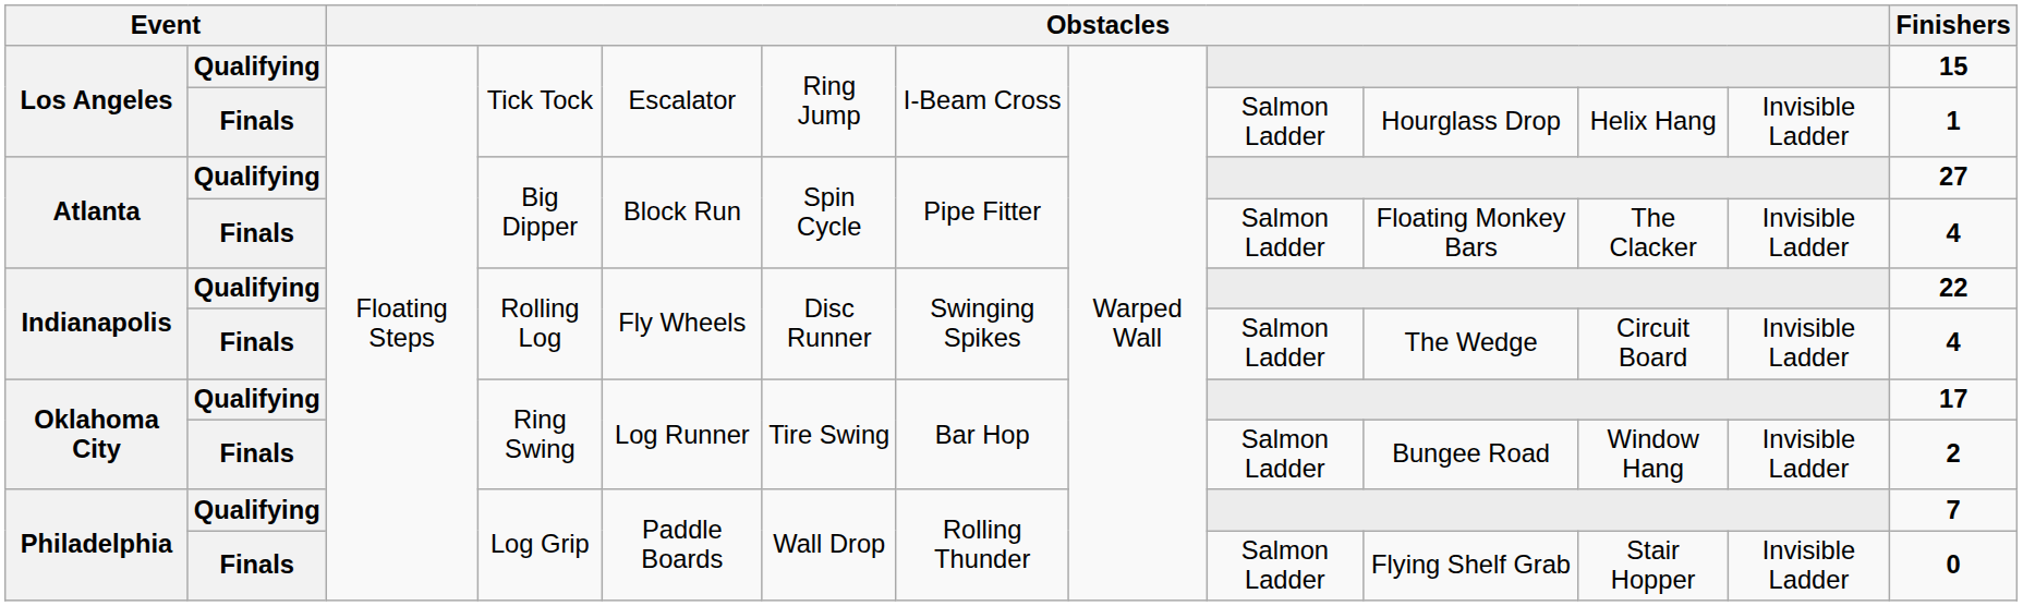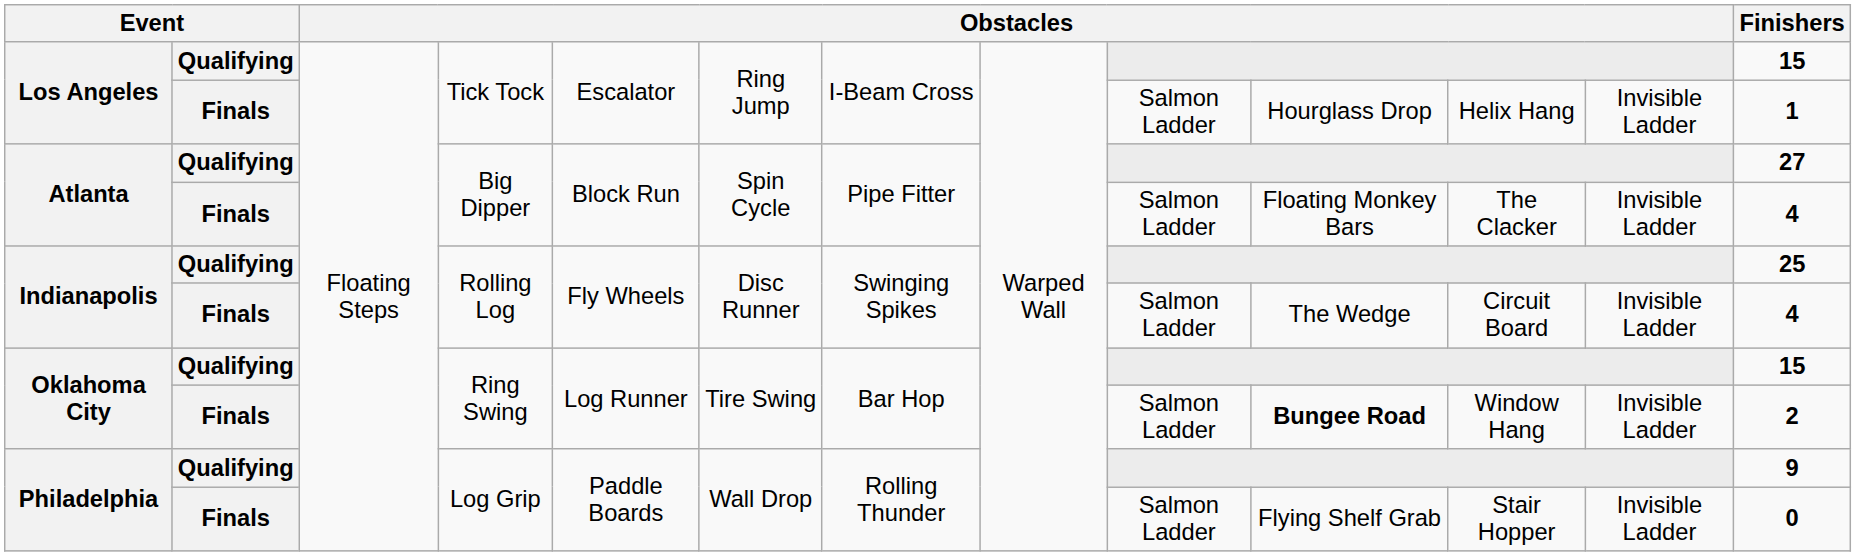Indianapolis / Qualifying | Finishers: 22 -> 25
Oklahoma City / Qualifying | Finishers: 17 -> 15
Oklahoma City / Finals | column 10: normal -> bold
Philadelphia / Qualifying | Finishers: 7 -> 9
